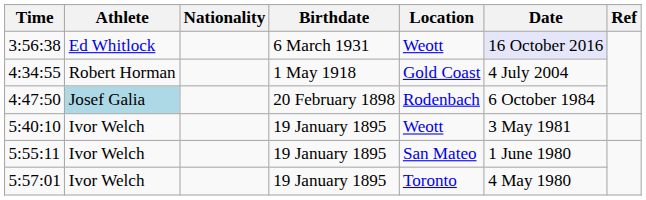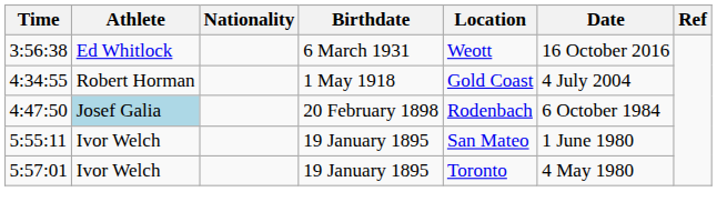3:56:38 | Date: lavender background -> no background
- row: 5:40:10 | Ivor Welch | 19 January 1895 | Weott | 3 May 1981
